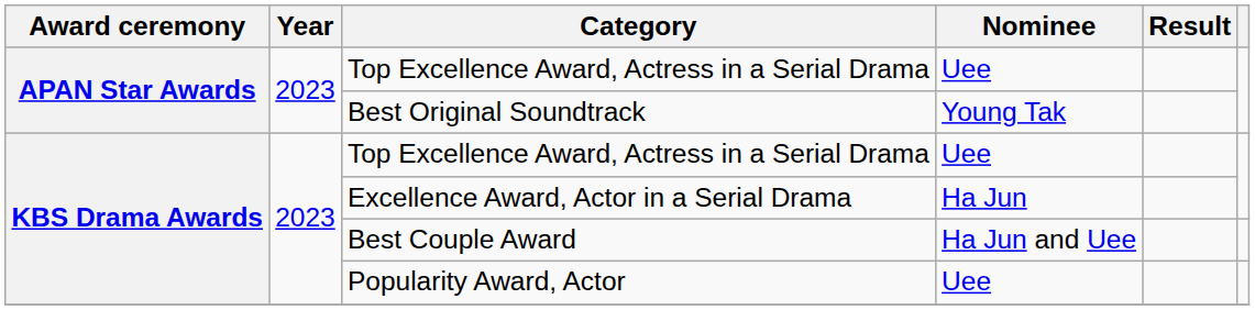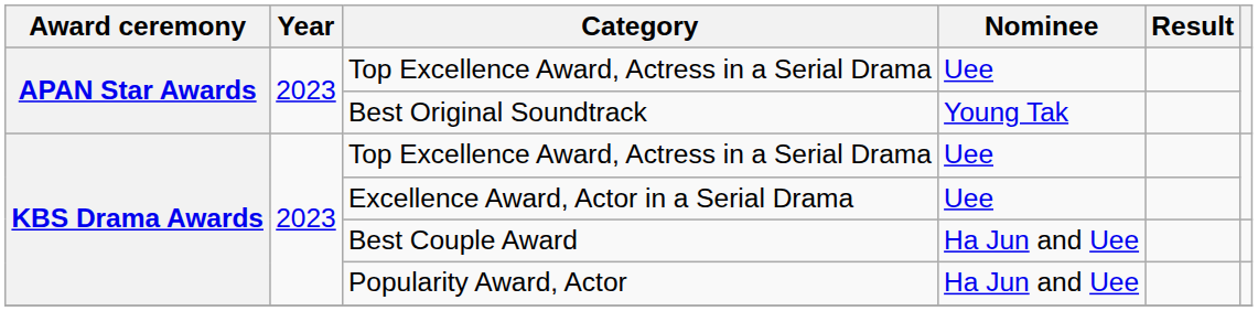Excellence Award, Actor in a Serial Drama | Nominee: Ha Jun -> Uee
Popularity Award, Actor | Nominee: Uee -> Ha Jun and Uee
